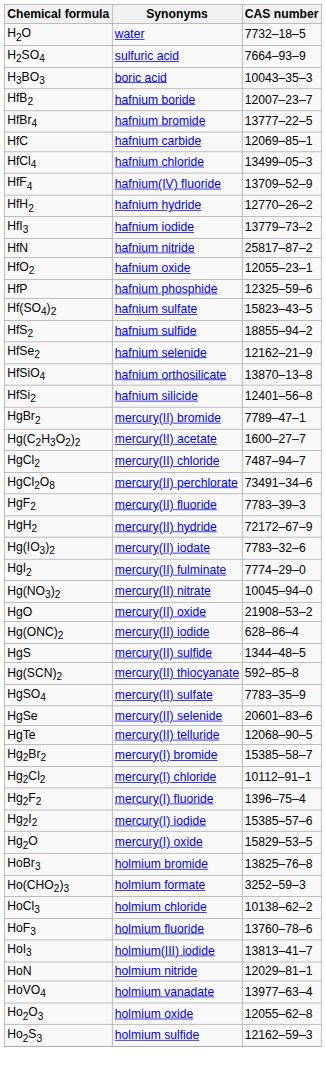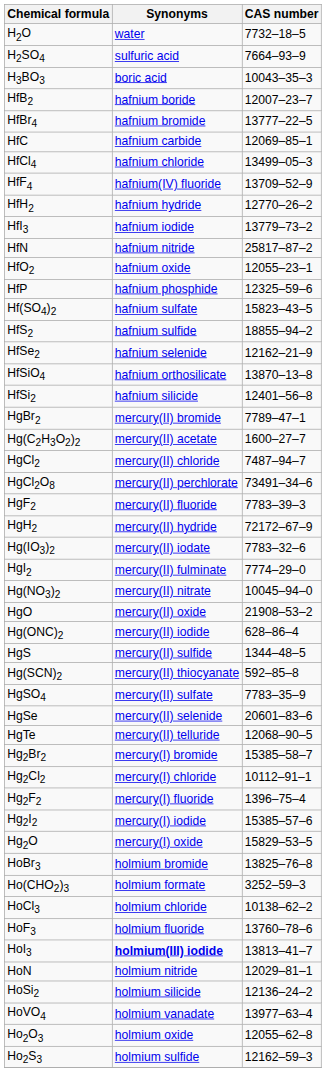HoI3 | Synonyms: normal -> bold
+ row: HoSi2 | holmium silicide | 12136–24–2
